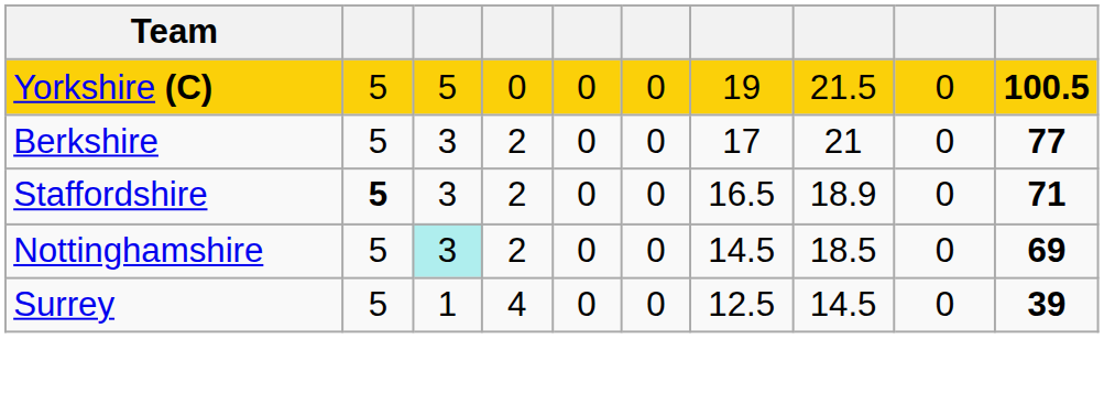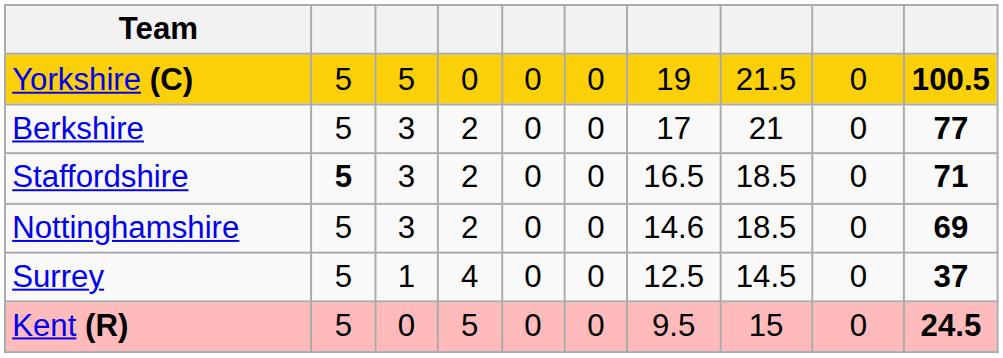Staffordshire | column 8: 18.9 -> 18.5
Nottinghamshire | column 3: paleturquoise background -> no background
Nottinghamshire | column 7: 14.5 -> 14.6
Surrey | column 10: 39 -> 37
+ row: Kent (R) | 5 | 0 | 5 | 0 | 0 | 9.5 | 15 | 0 | 24.5
